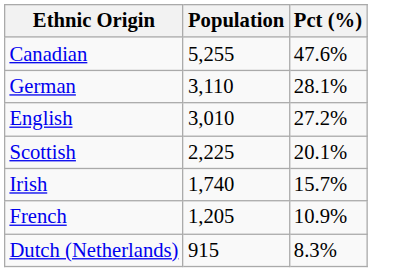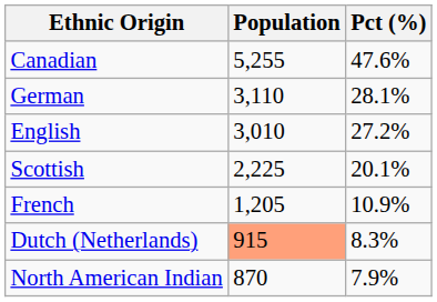- row: Irish | 1,740 | 15.7%
Dutch (Netherlands) | Population: no background -> lightsalmon background
+ row: North American Indian | 870 | 7.9%
